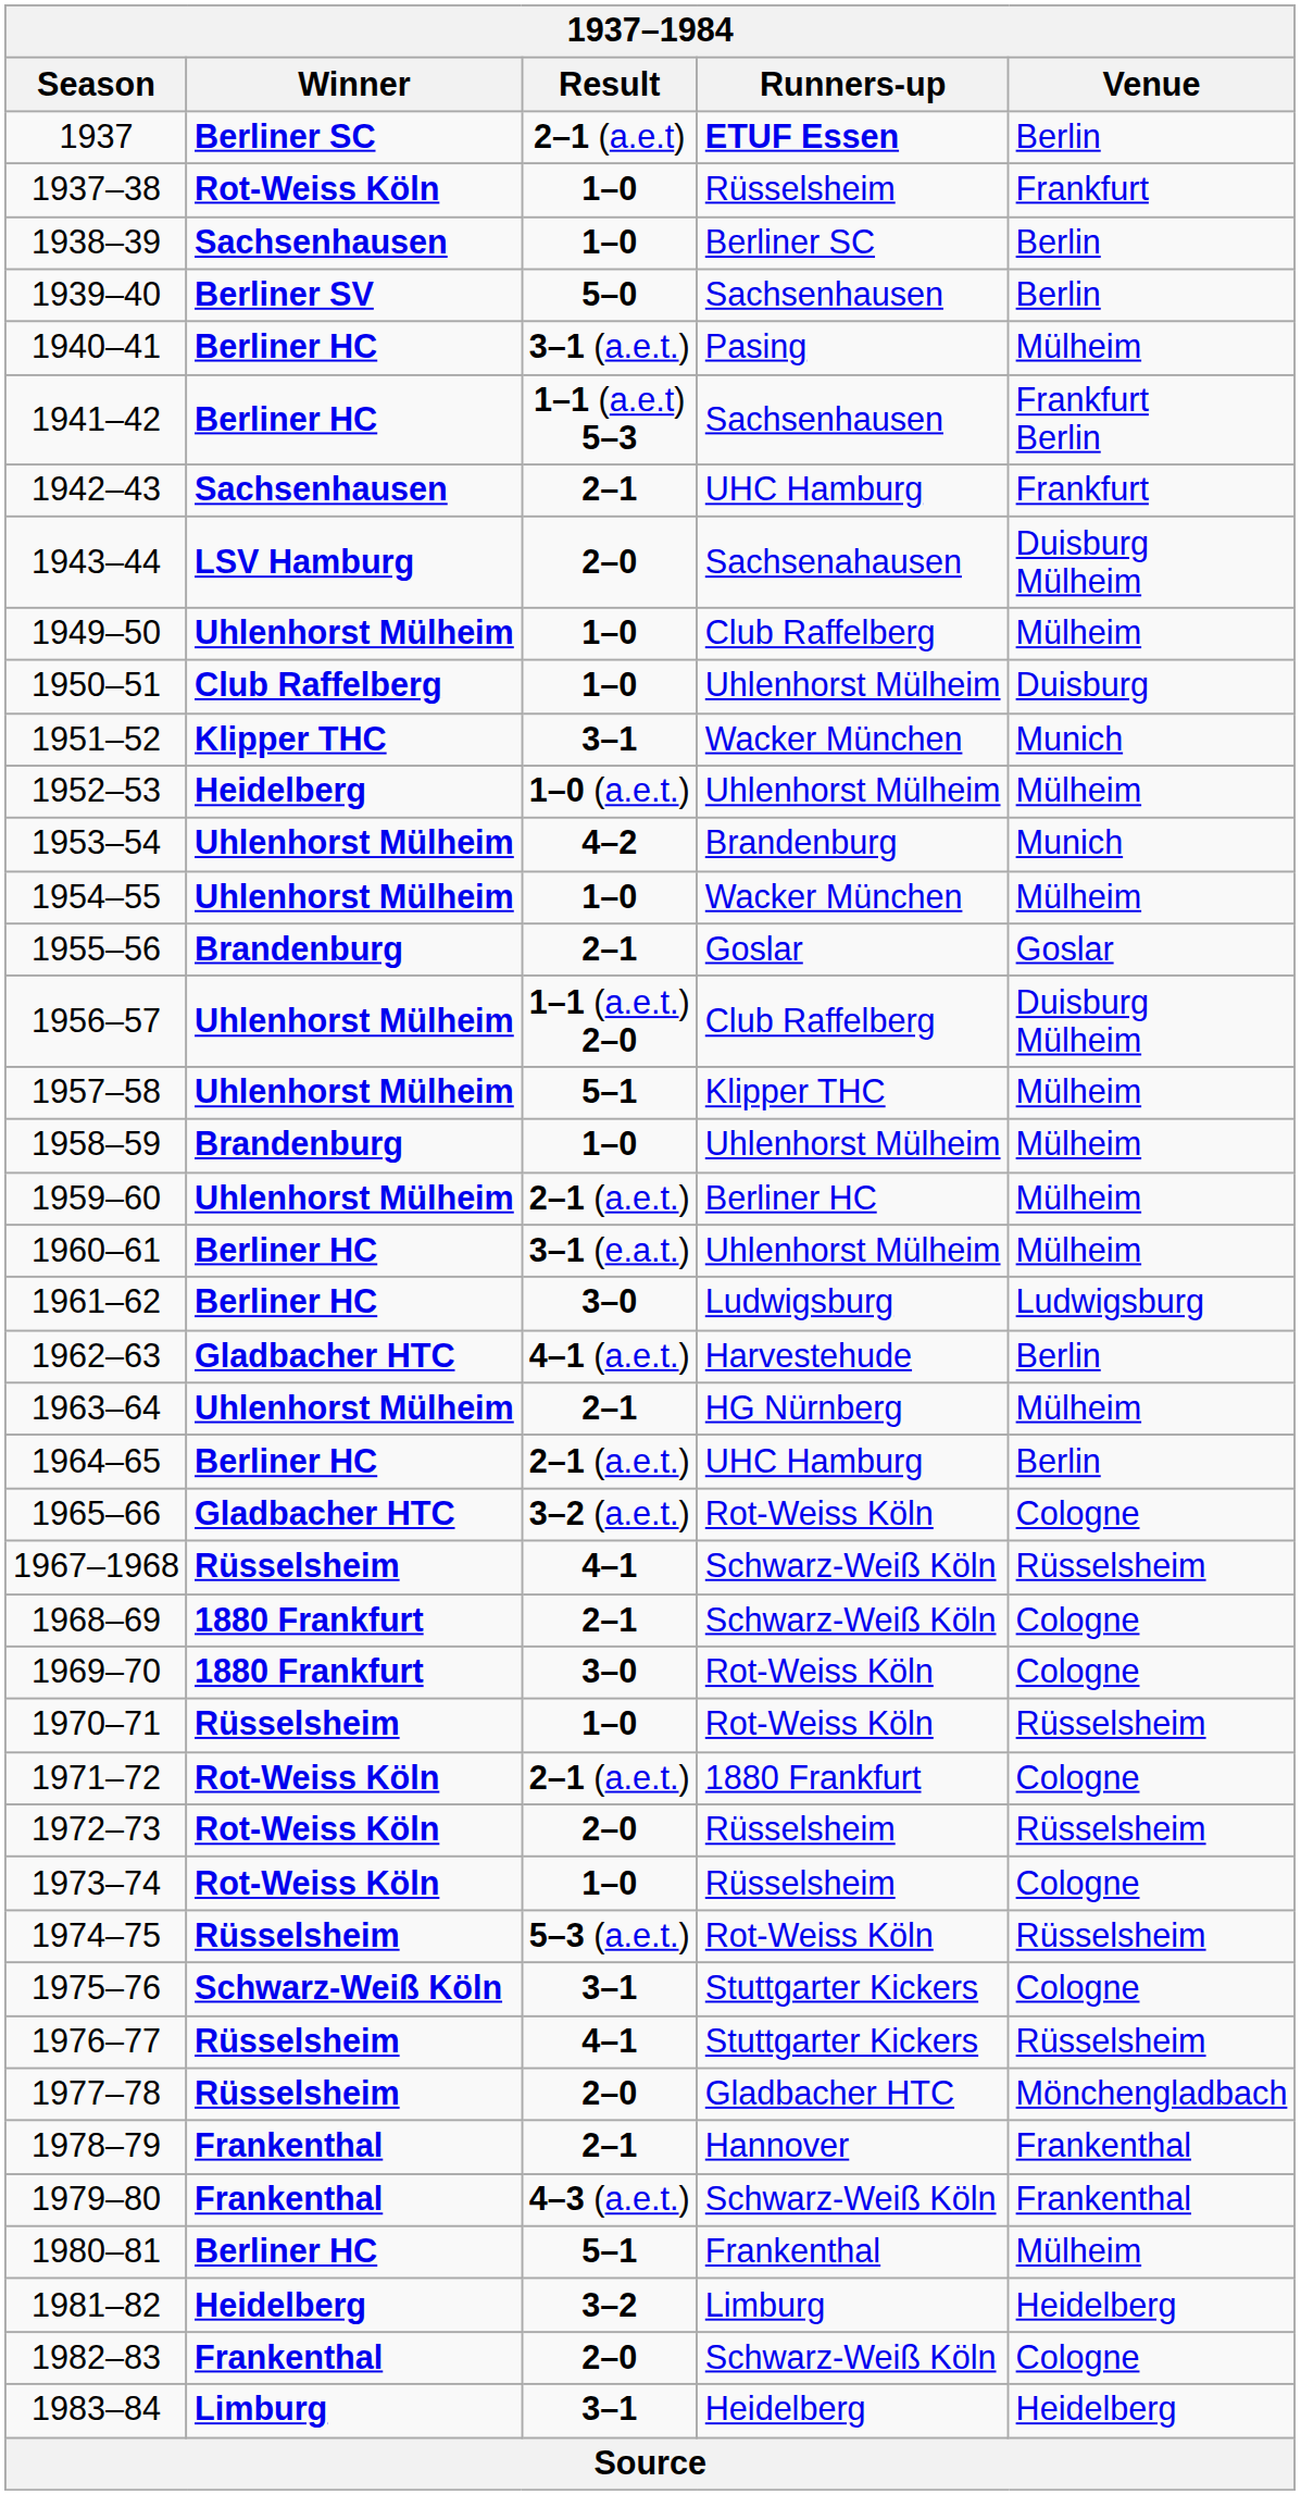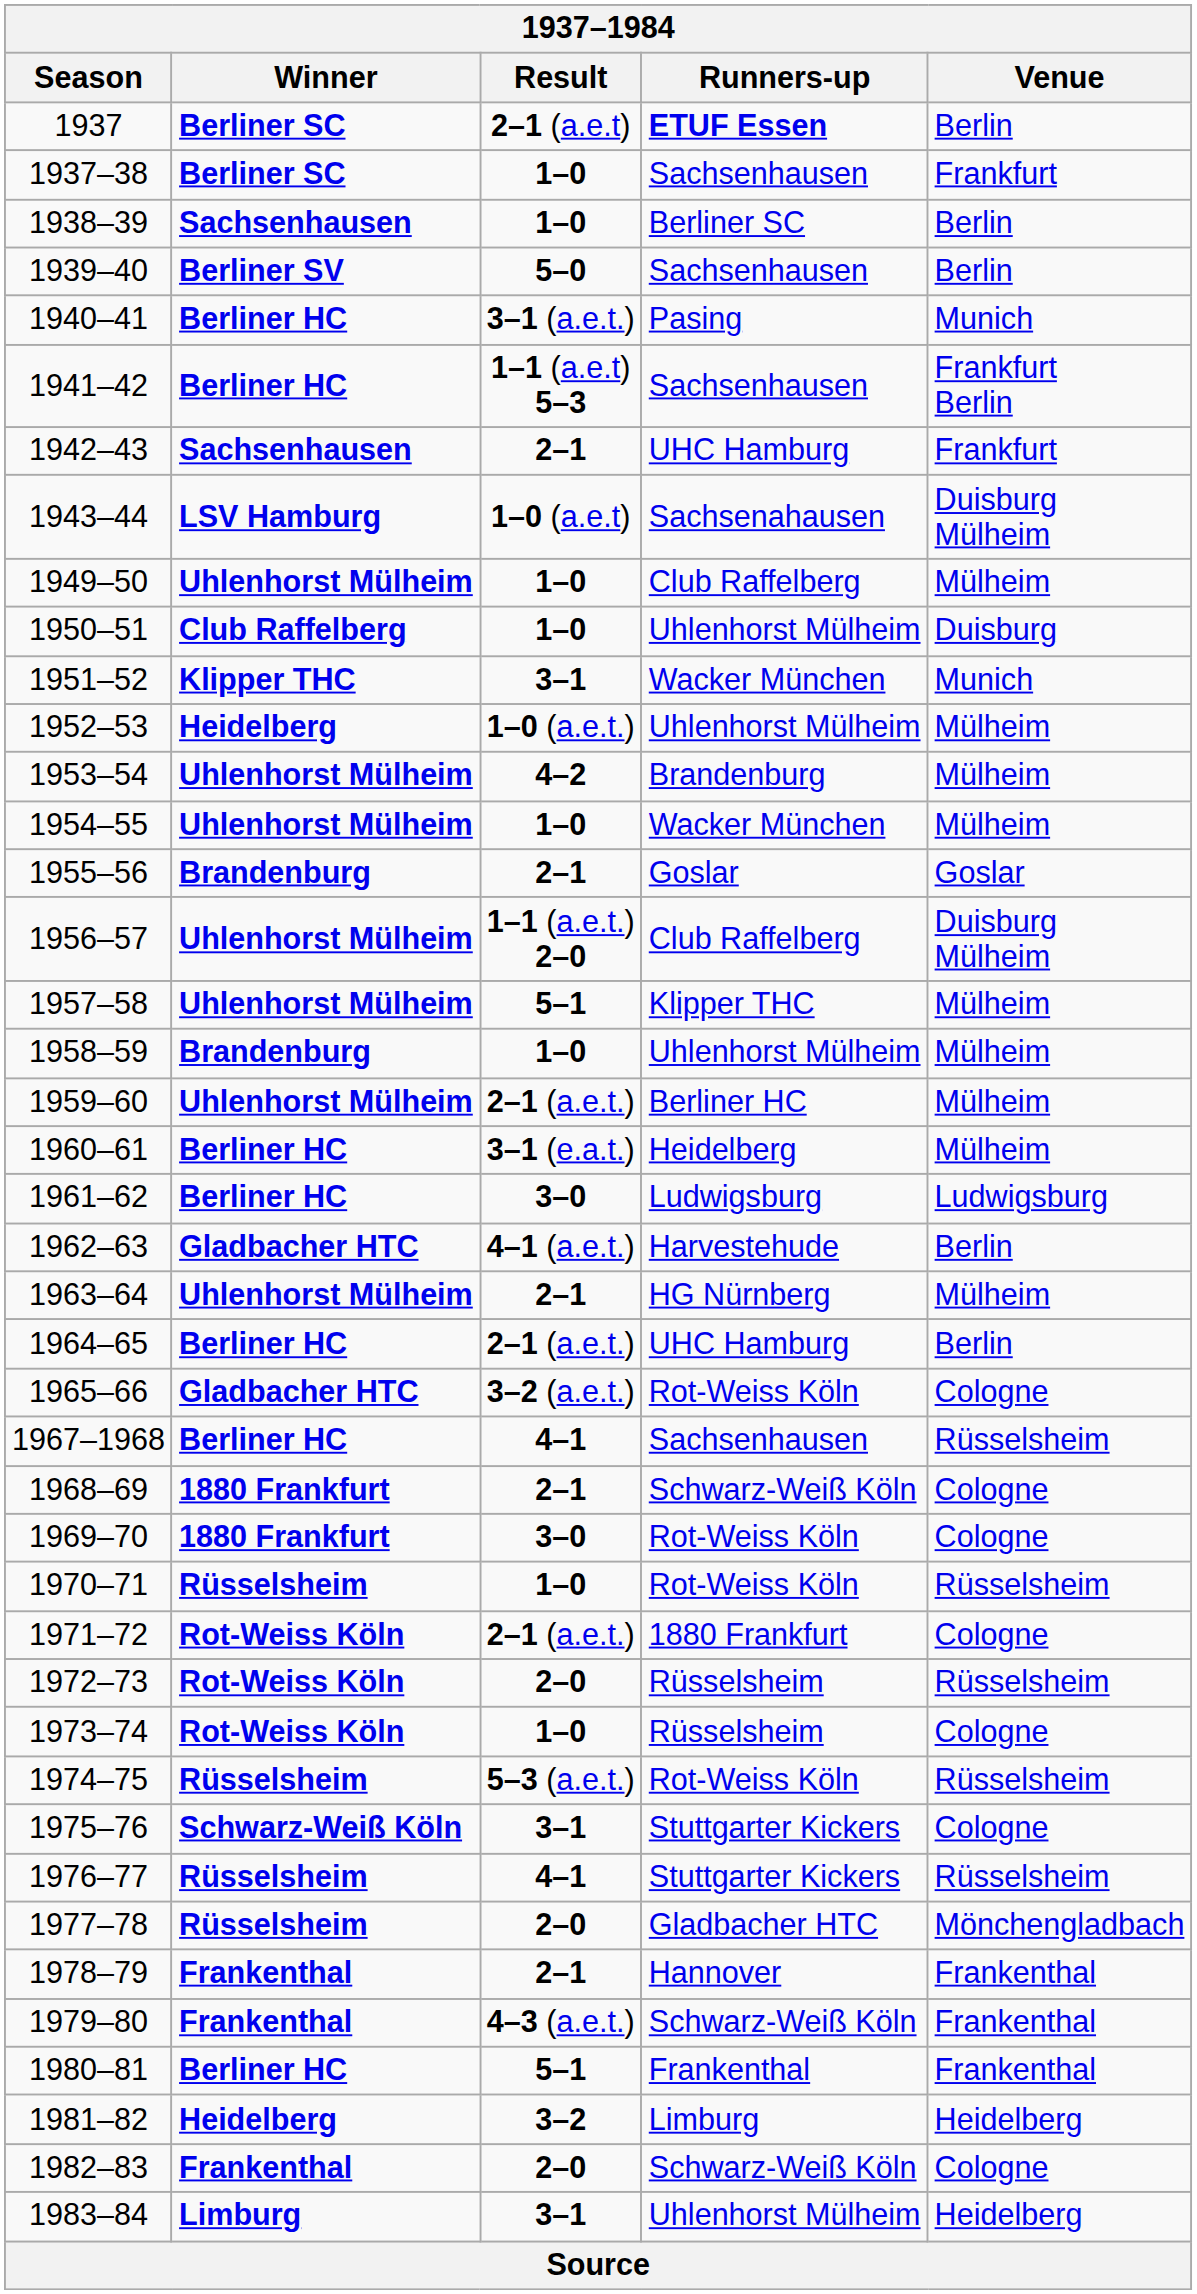1937–38 | Winner: Rot-Weiss Köln -> Berliner SC
1937–38 | Runners-up: Rüsselsheim -> Sachsenhausen
1940–41 | Venue: Mülheim -> Munich
1943–44 | Result: 2–0 -> 1–0 (a.e.t)
1953–54 | Venue: Munich -> Mülheim
1960–61 | Runners-up: Uhlenhorst Mülheim -> Heidelberg
1967–1968 | Winner: Rüsselsheim -> Berliner HC
1967–1968 | Runners-up: Schwarz-Weiß Köln -> Sachsenhausen
1980–81 | Venue: Mülheim -> Frankenthal
1983–84 | Runners-up: Heidelberg -> Uhlenhorst Mülheim
